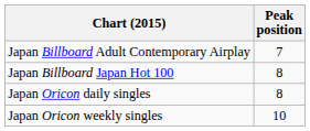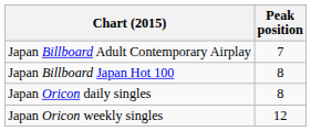Japan Oricon weekly singles | Peak position: 10 -> 12
